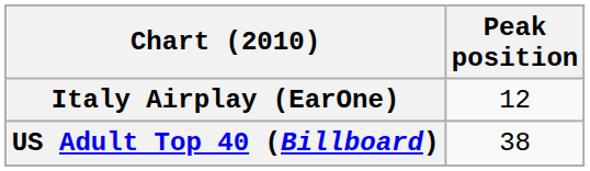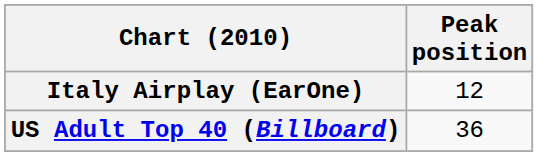US Adult Top 40 (Billboard) | Peak position: 38 -> 36
